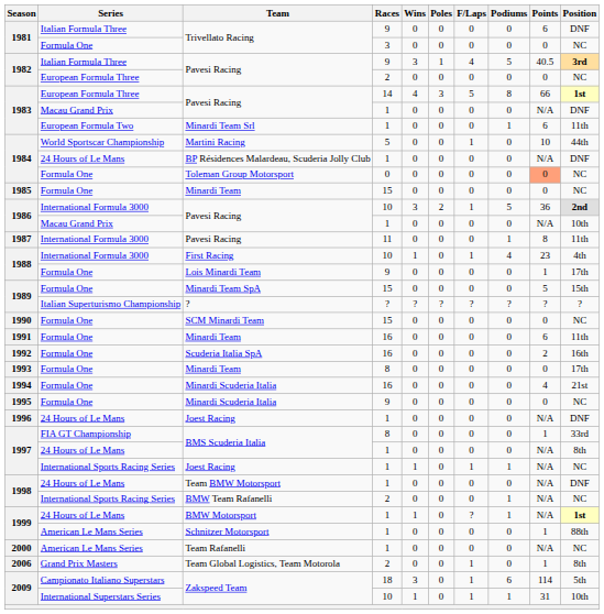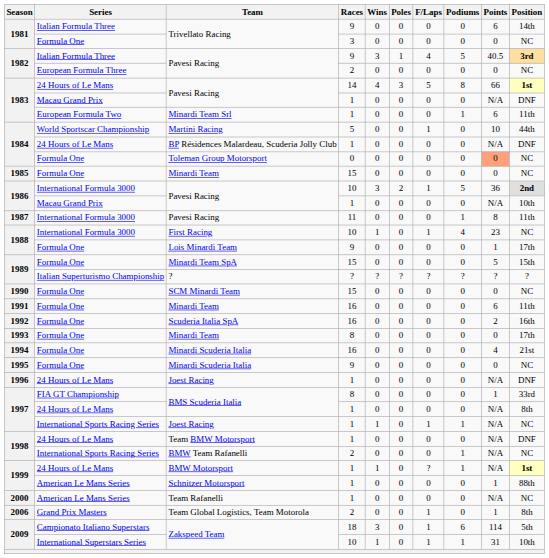Trivellato Racing / 9 | Position: DNF -> 14th
Pavesi Racing / 14 | Series: European Formula Three -> 24 Hours of Le Mans
First Racing | Position: 4th -> NC
